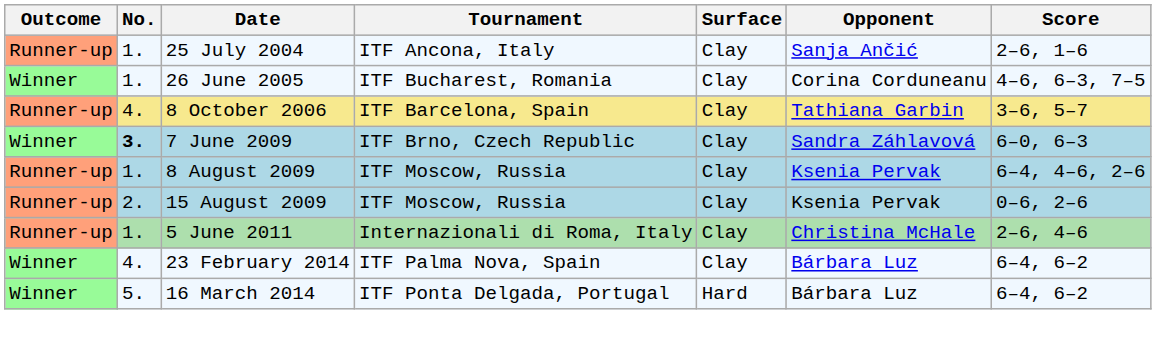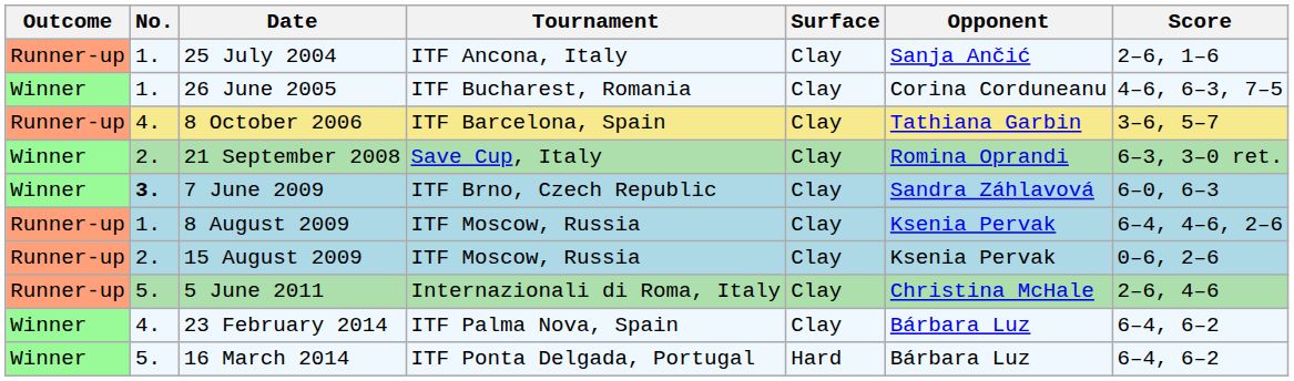+ row: Winner | 2. | 21 September 2008 | Save Cup, Italy | Clay | Romina Oprandi | 6–3, 3–0 ret.
5 June 2011 | No.: 1. -> 5.
